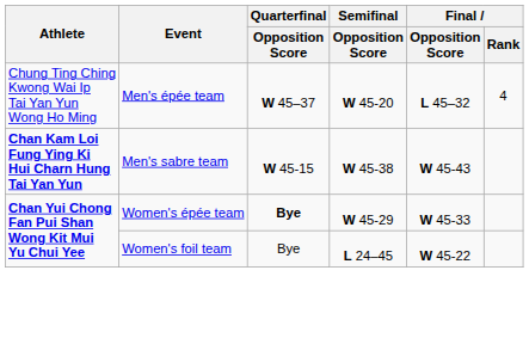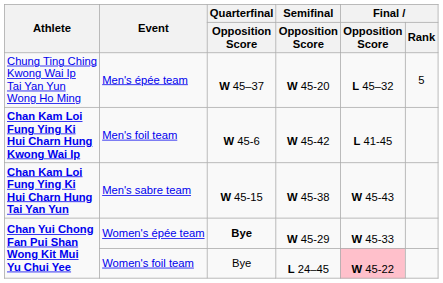Men's épée team | Final / Rank: 4 -> 5
+ row: Chan Kam Loi Fung Ying Ki Hui Charn Hung Kwong Wai Ip | Men's foil team | W 45-6 | W 45-42 | L 41-45
Women's foil team | Final / Opposition Score: no background -> pink background
